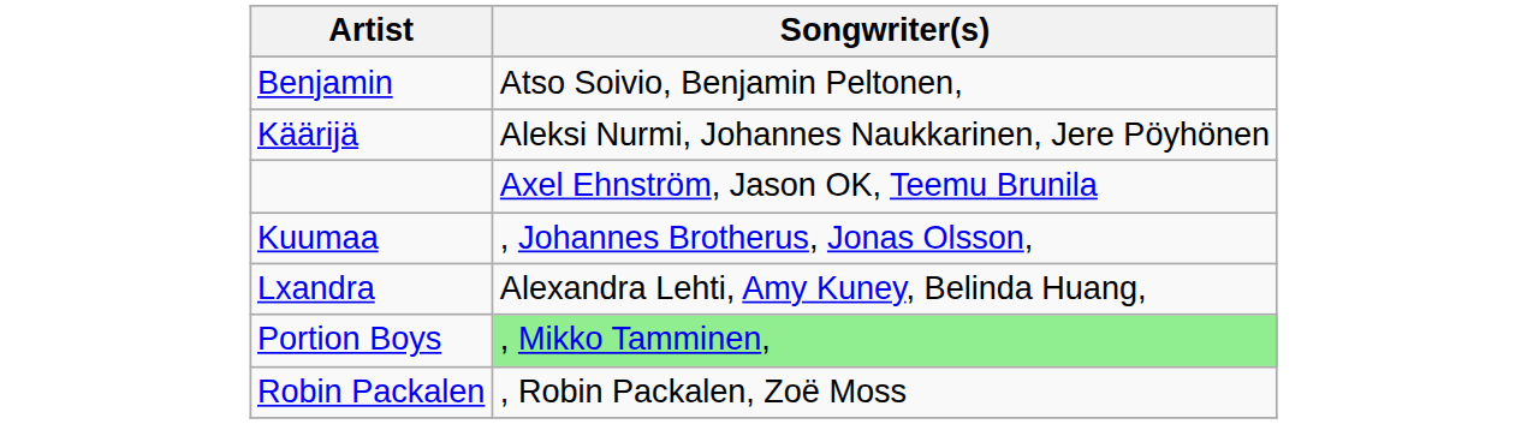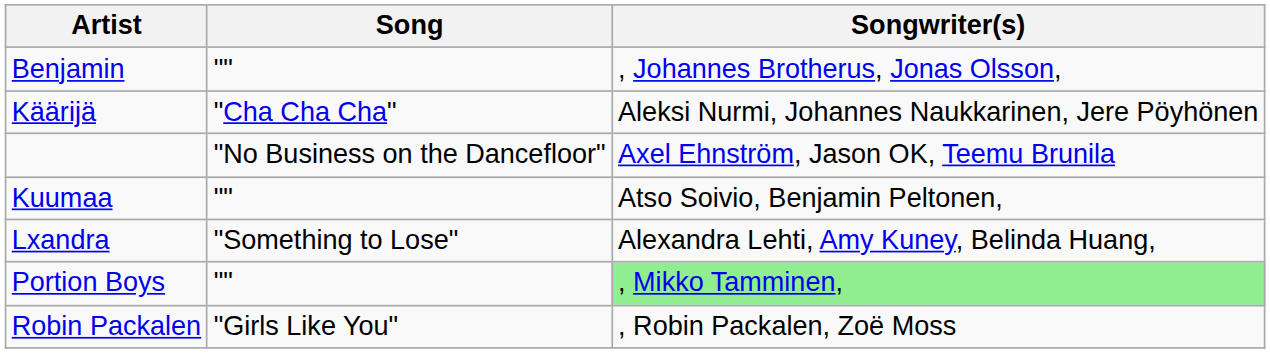+ column: Song | "" | "Cha Cha Cha" | "No Business on the Dancefloor" | "" | "Something to Lose" | "" | "Girls Like You"
Benjamin | Songwriter(s): Atso Soivio, Benjamin Peltonen, -> , Johannes Brotherus, Jonas Olsson,
Kuumaa | Songwriter(s): , Johannes Brotherus, Jonas Olsson, -> Atso Soivio, Benjamin Peltonen,
